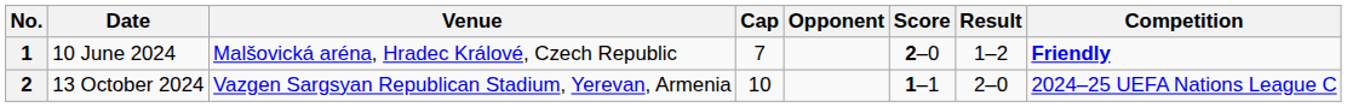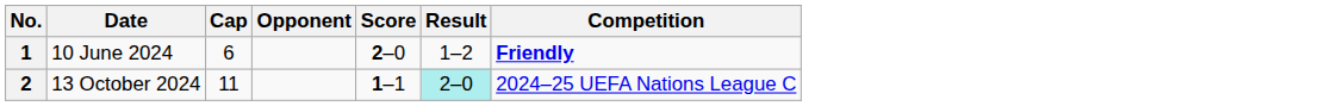- column: Venue | Malšovická aréna, Hradec Králové, Czech Republic | Vazgen Sargsyan Republican Stadium, Yerevan, Armenia
1 | Cap: 7 -> 6
2 | Cap: 10 -> 11
2 | Result: no background -> paleturquoise background
